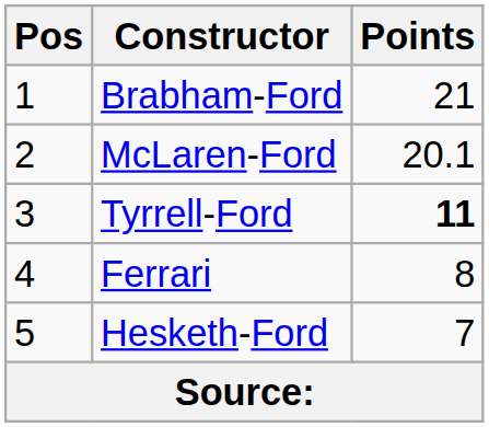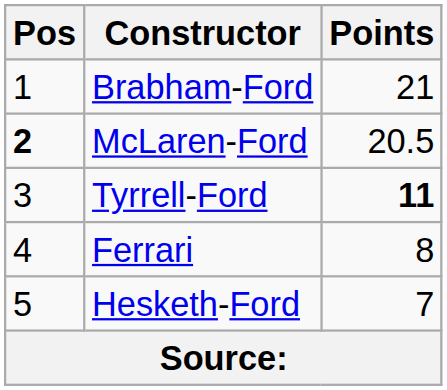McLaren-Ford | Pos: normal -> bold
McLaren-Ford | Points: 20.1 -> 20.5
